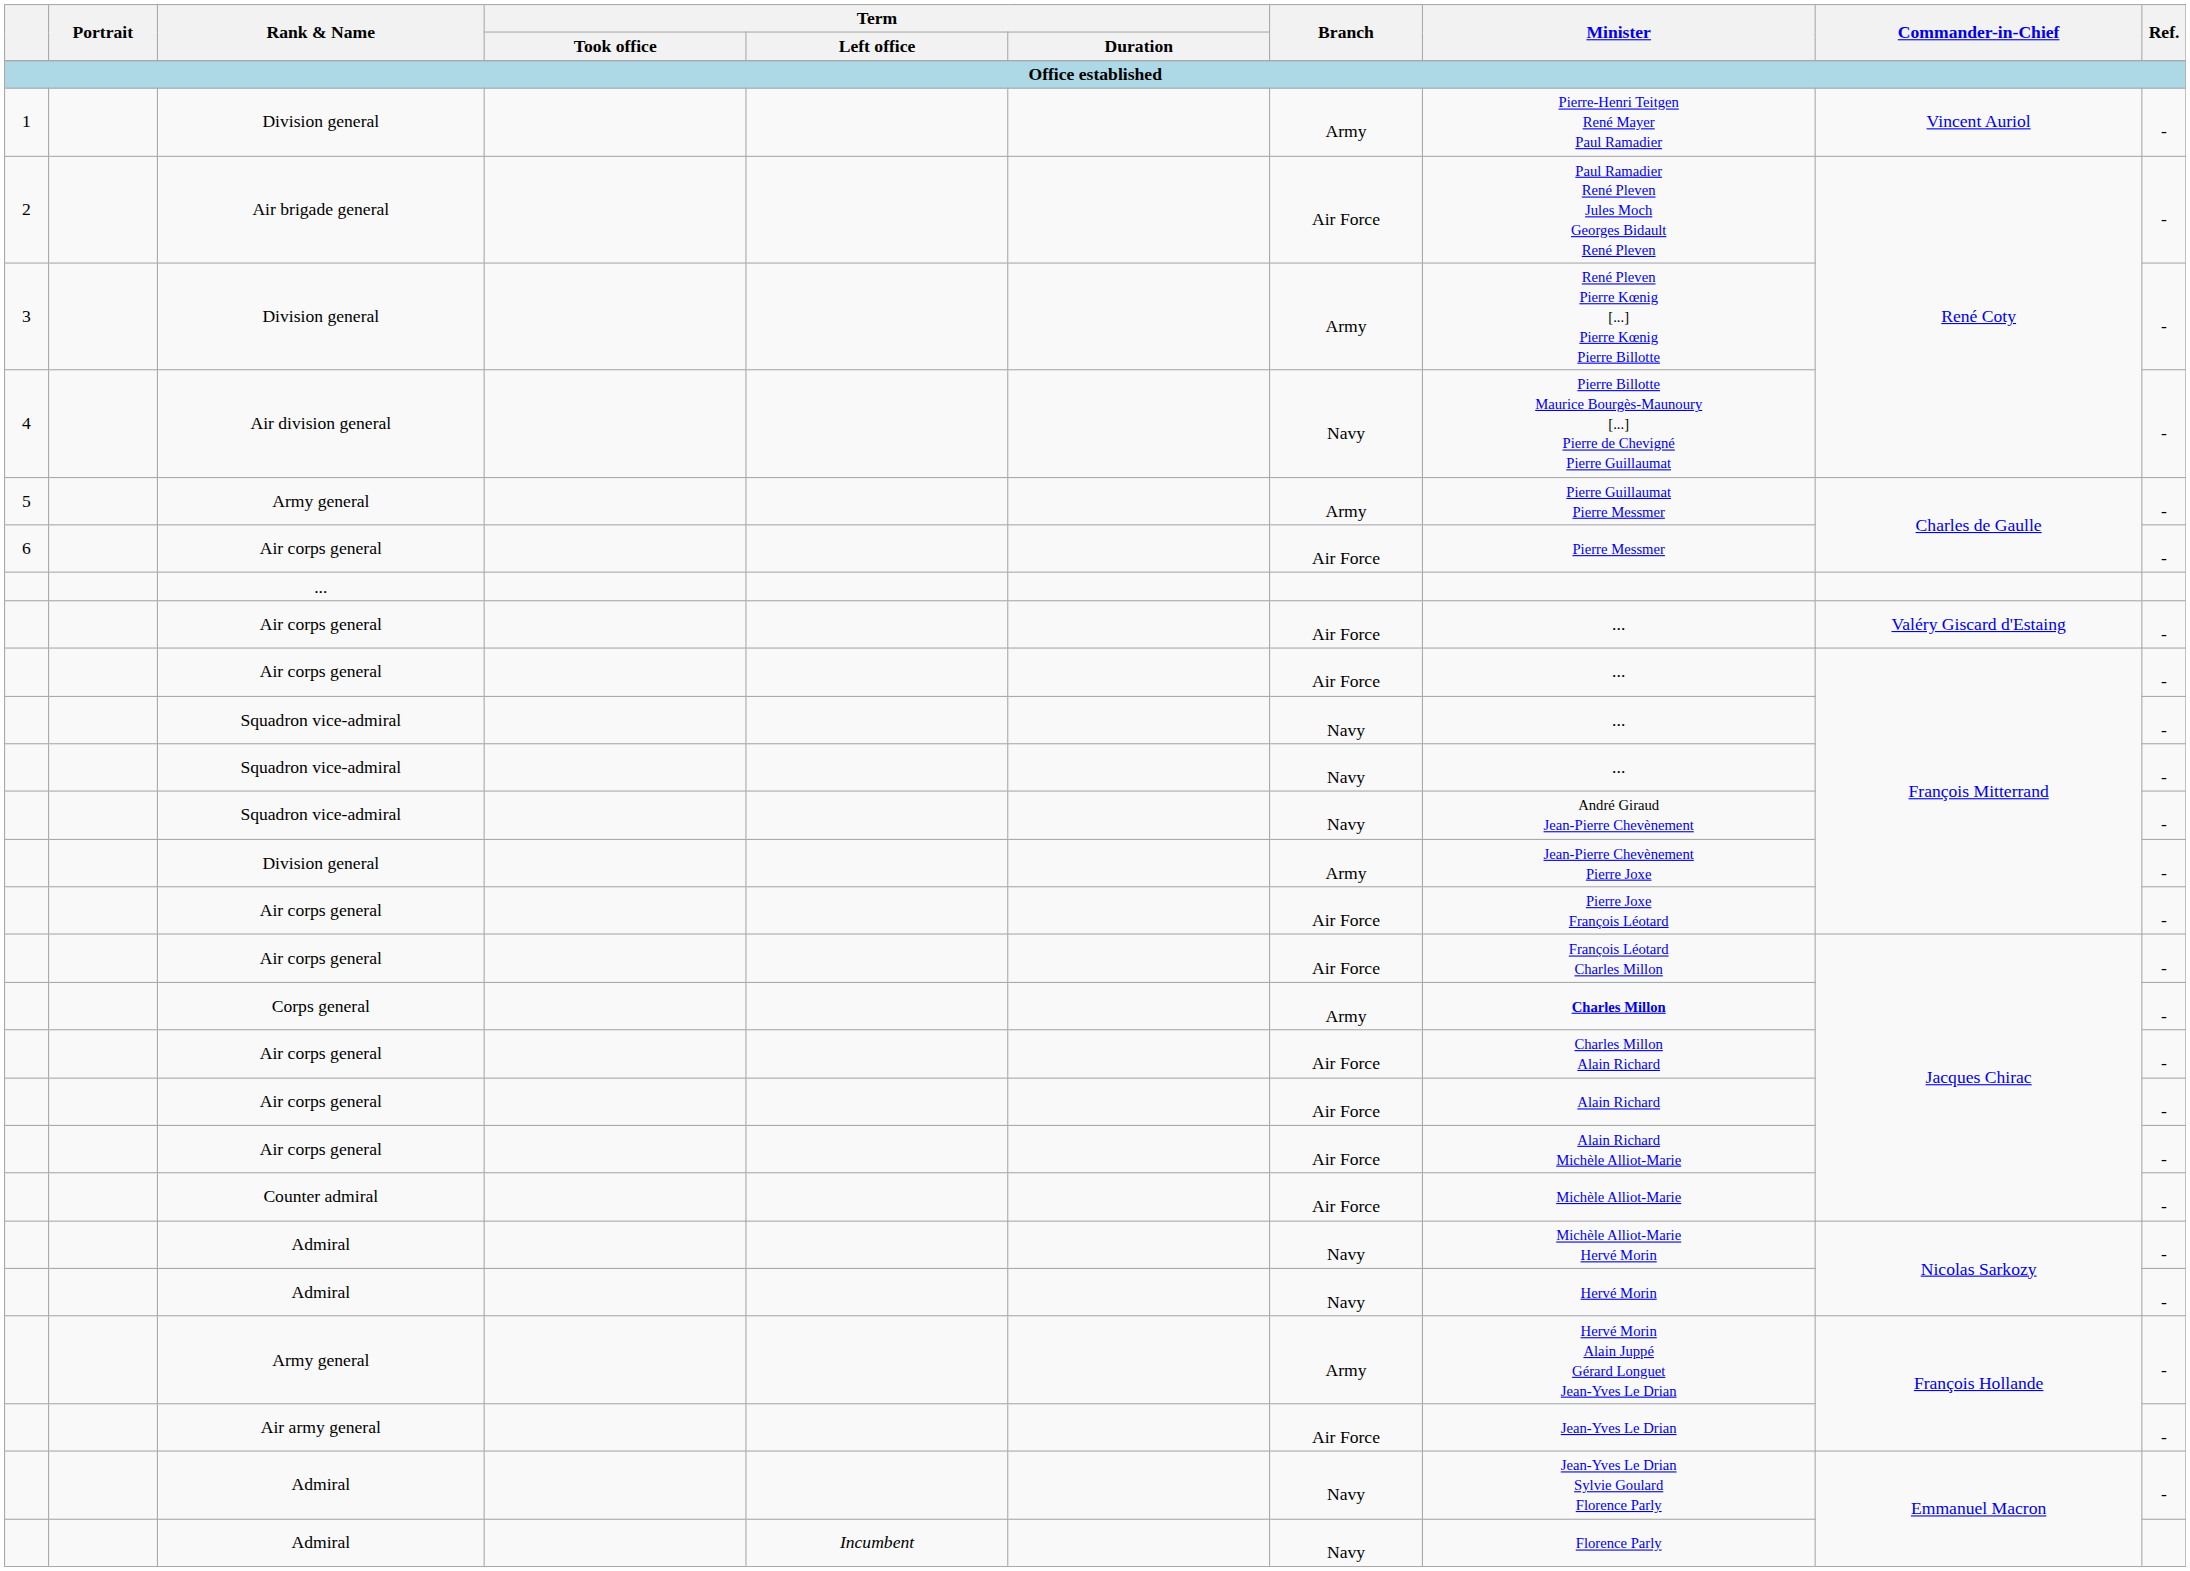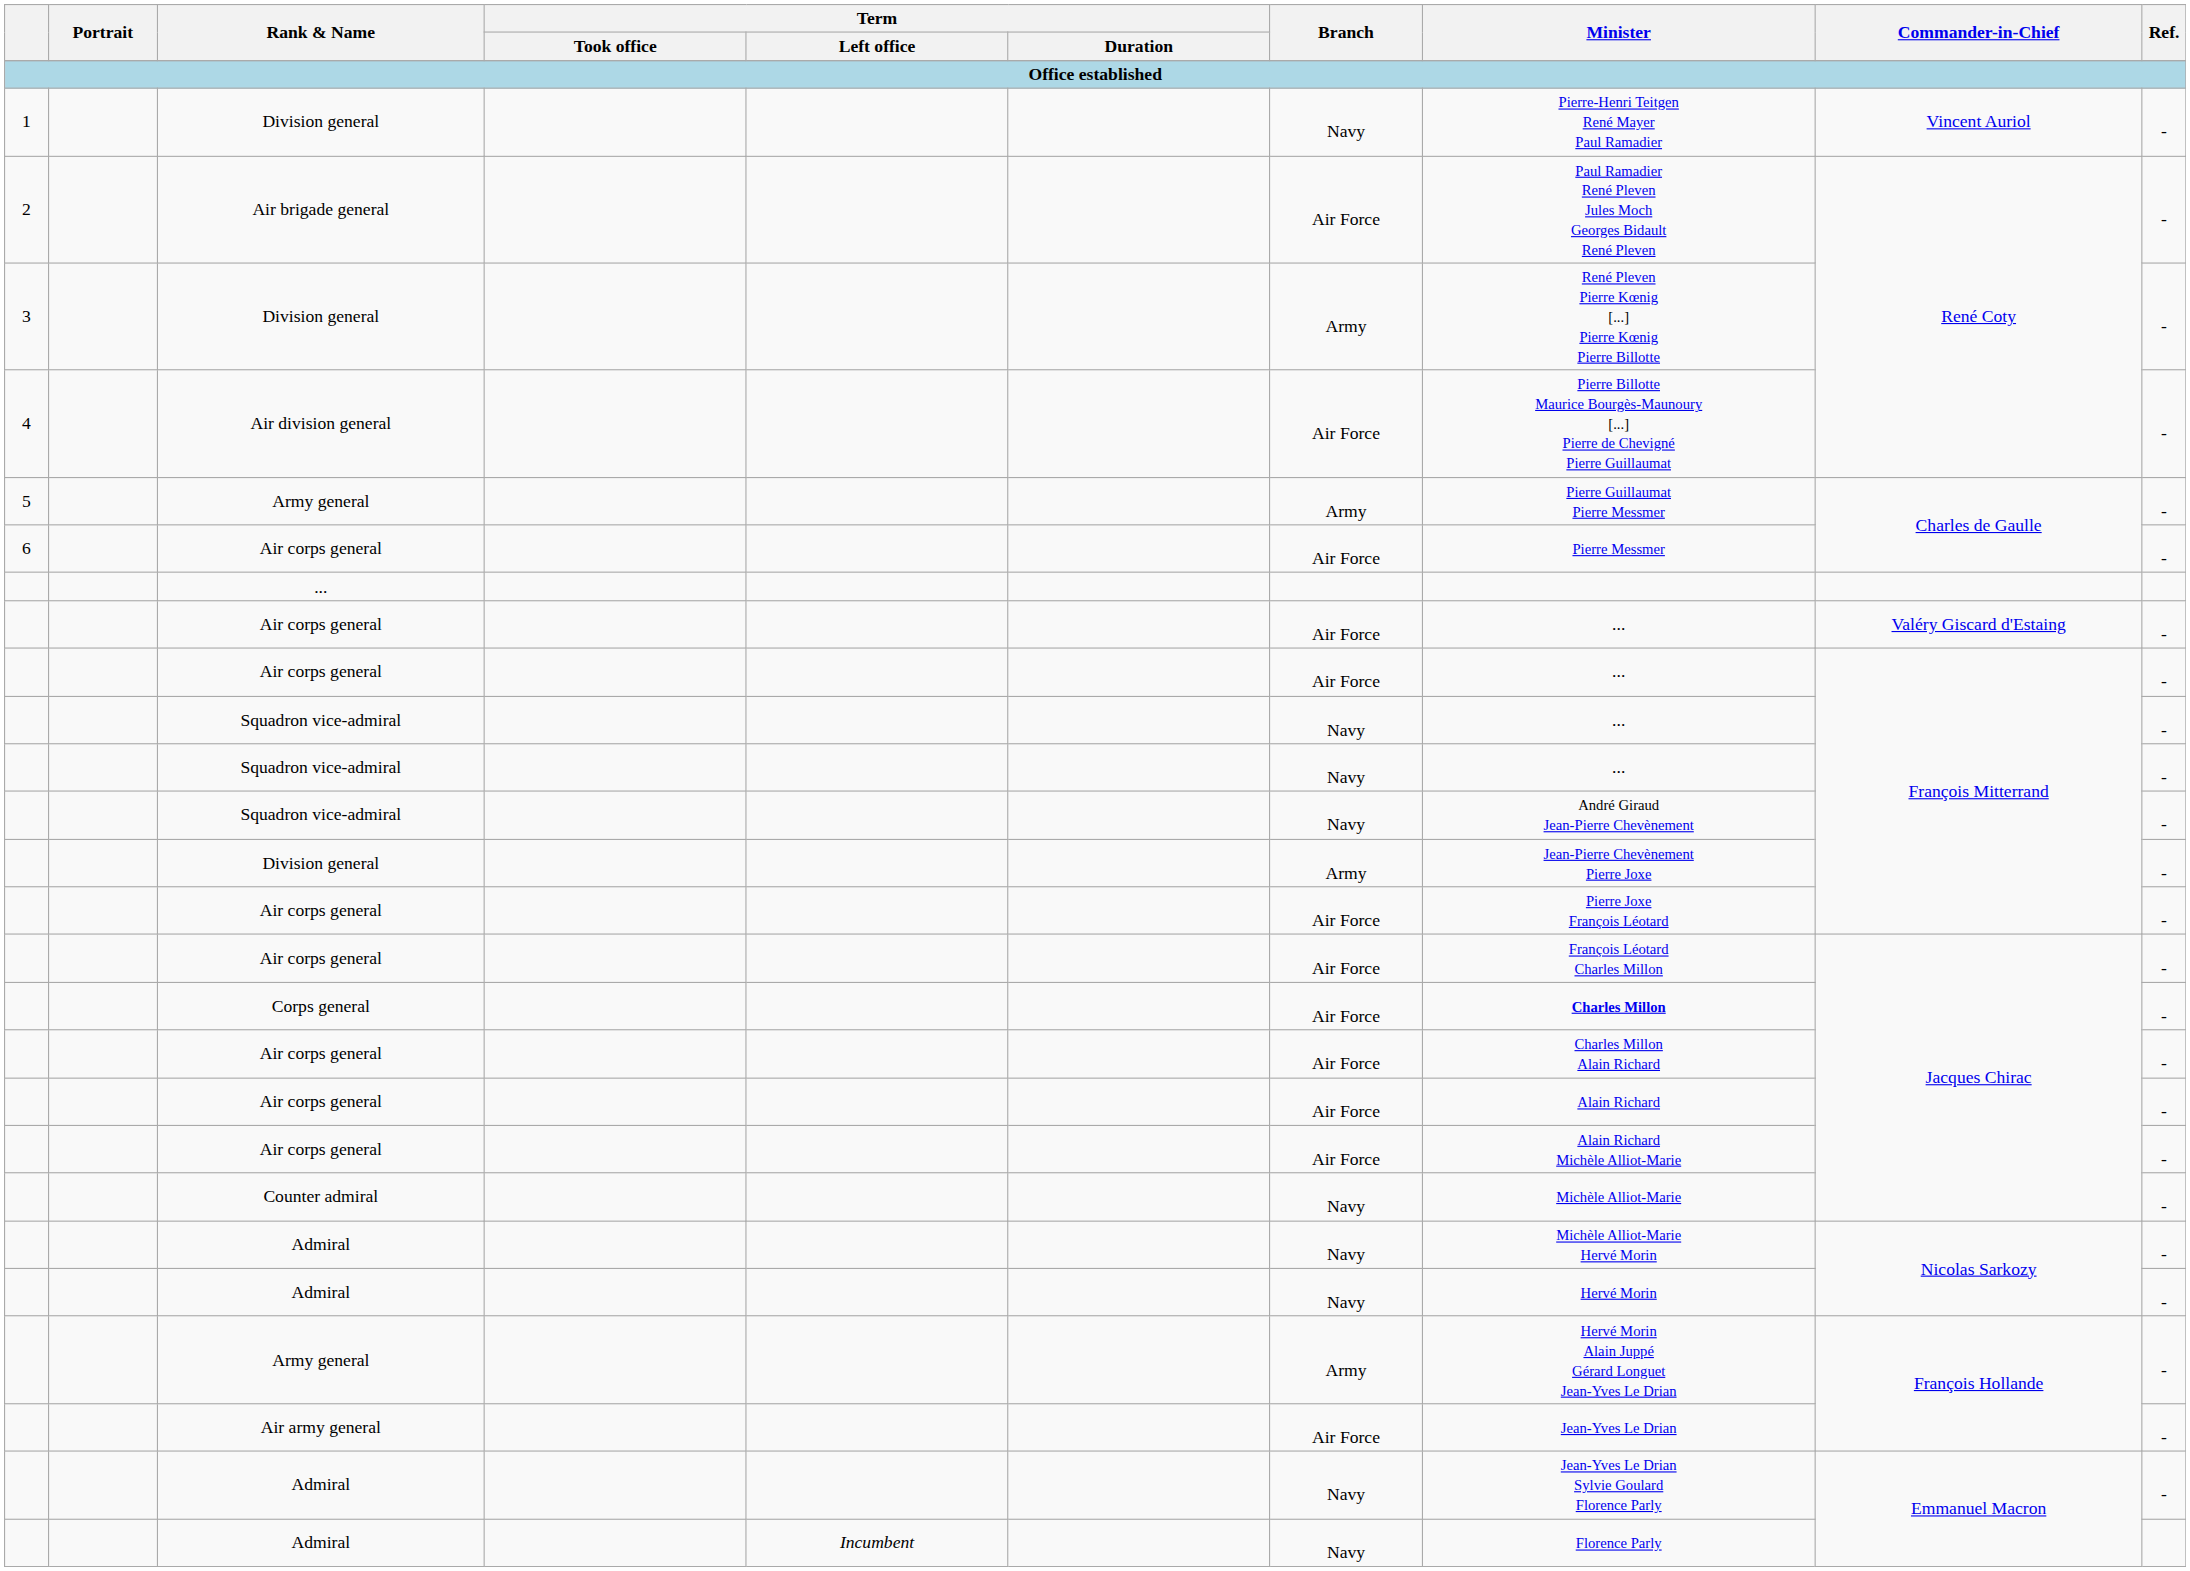1 / Division general | Branch: Army -> Navy
Air division general | Branch: Navy -> Air Force
Corps general | Branch: Army -> Air Force
Counter admiral | Branch: Air Force -> Navy
